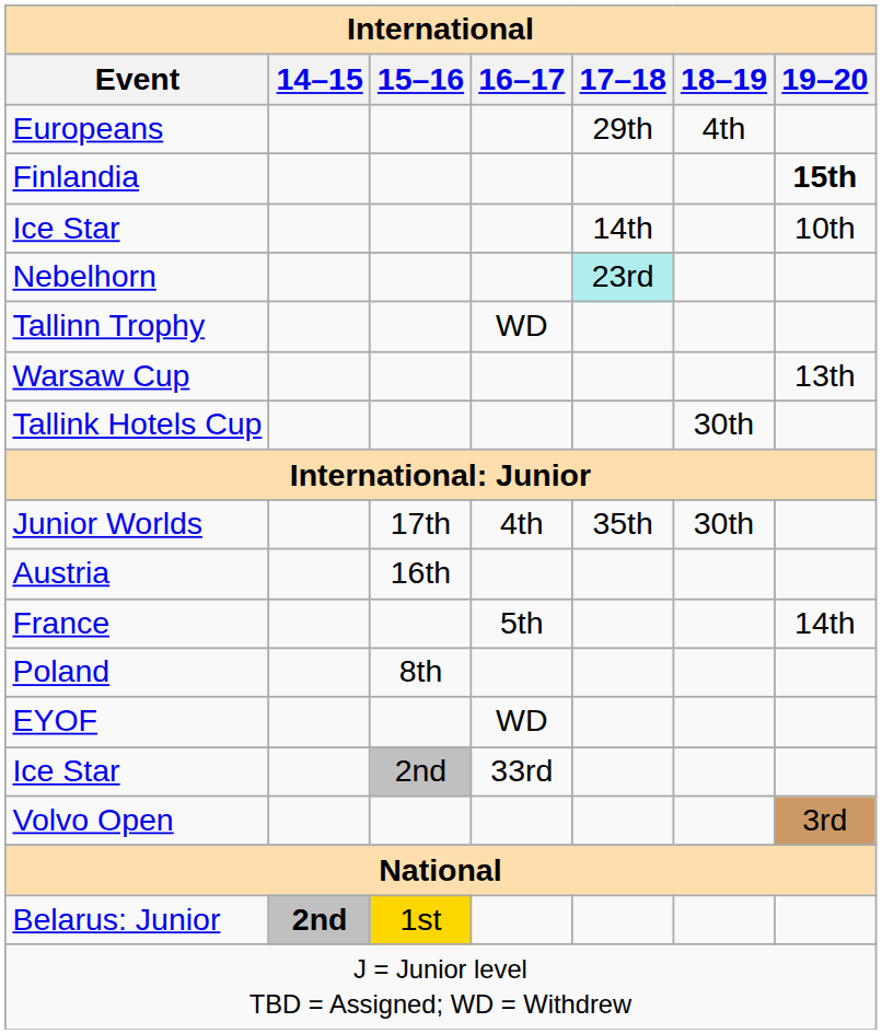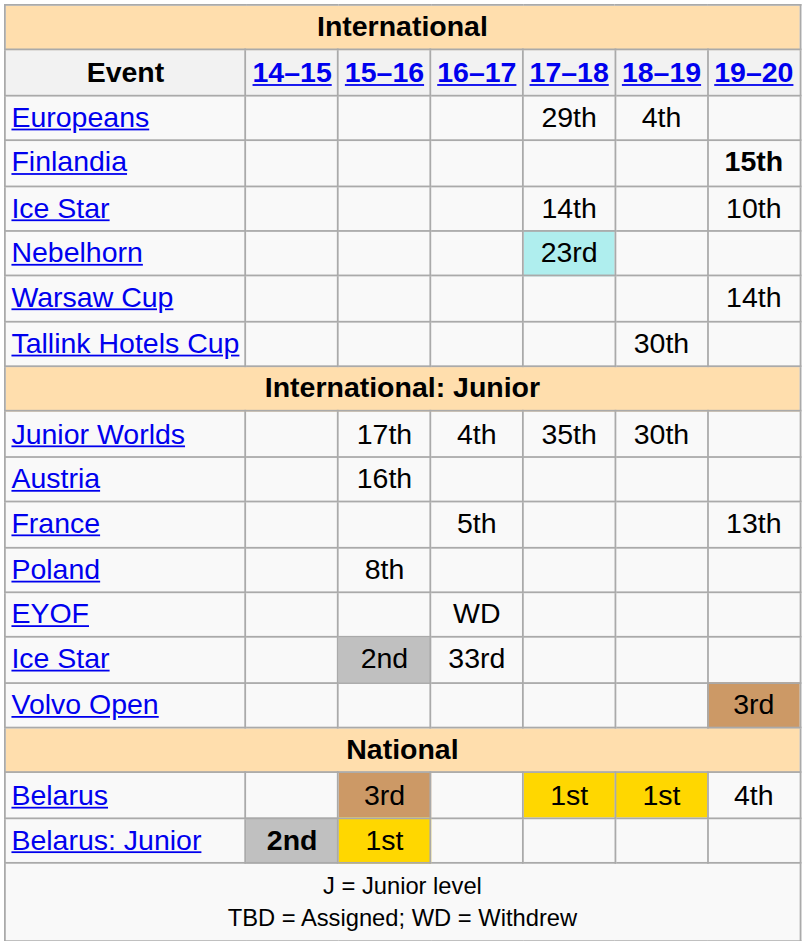- row: Tallinn Trophy | WD
Warsaw Cup | 19–20: 13th -> 14th
France | 19–20: 14th -> 13th
+ row: Belarus | 3rd | 1st | 1st | 4th
